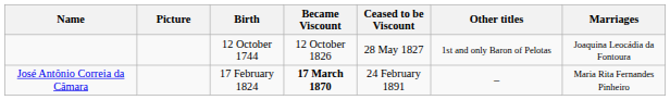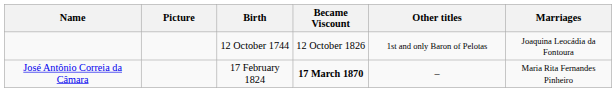- column: Ceased to be Viscount | 28 May 1827 | 24 February 1891
